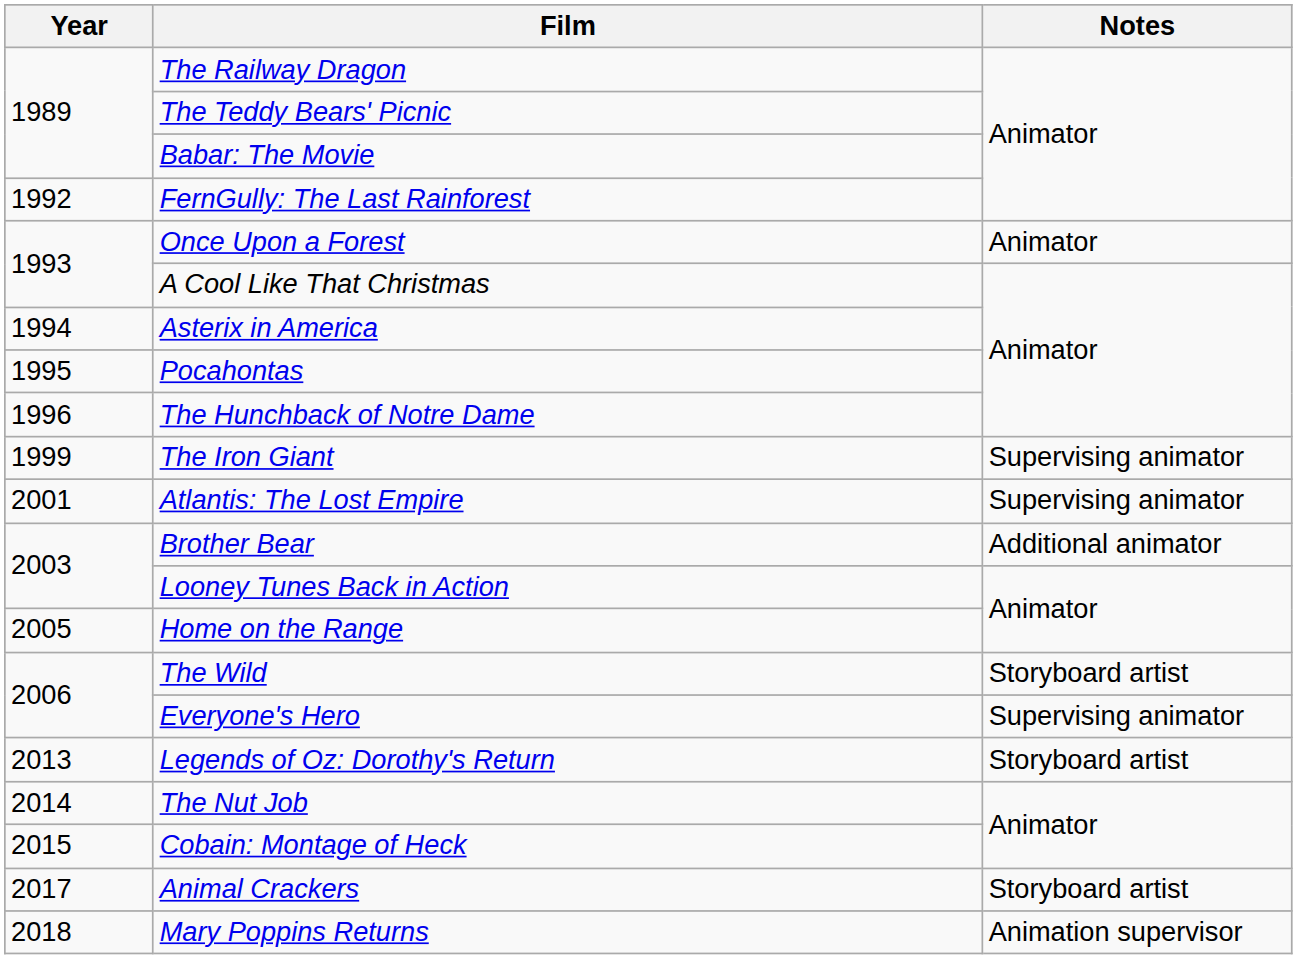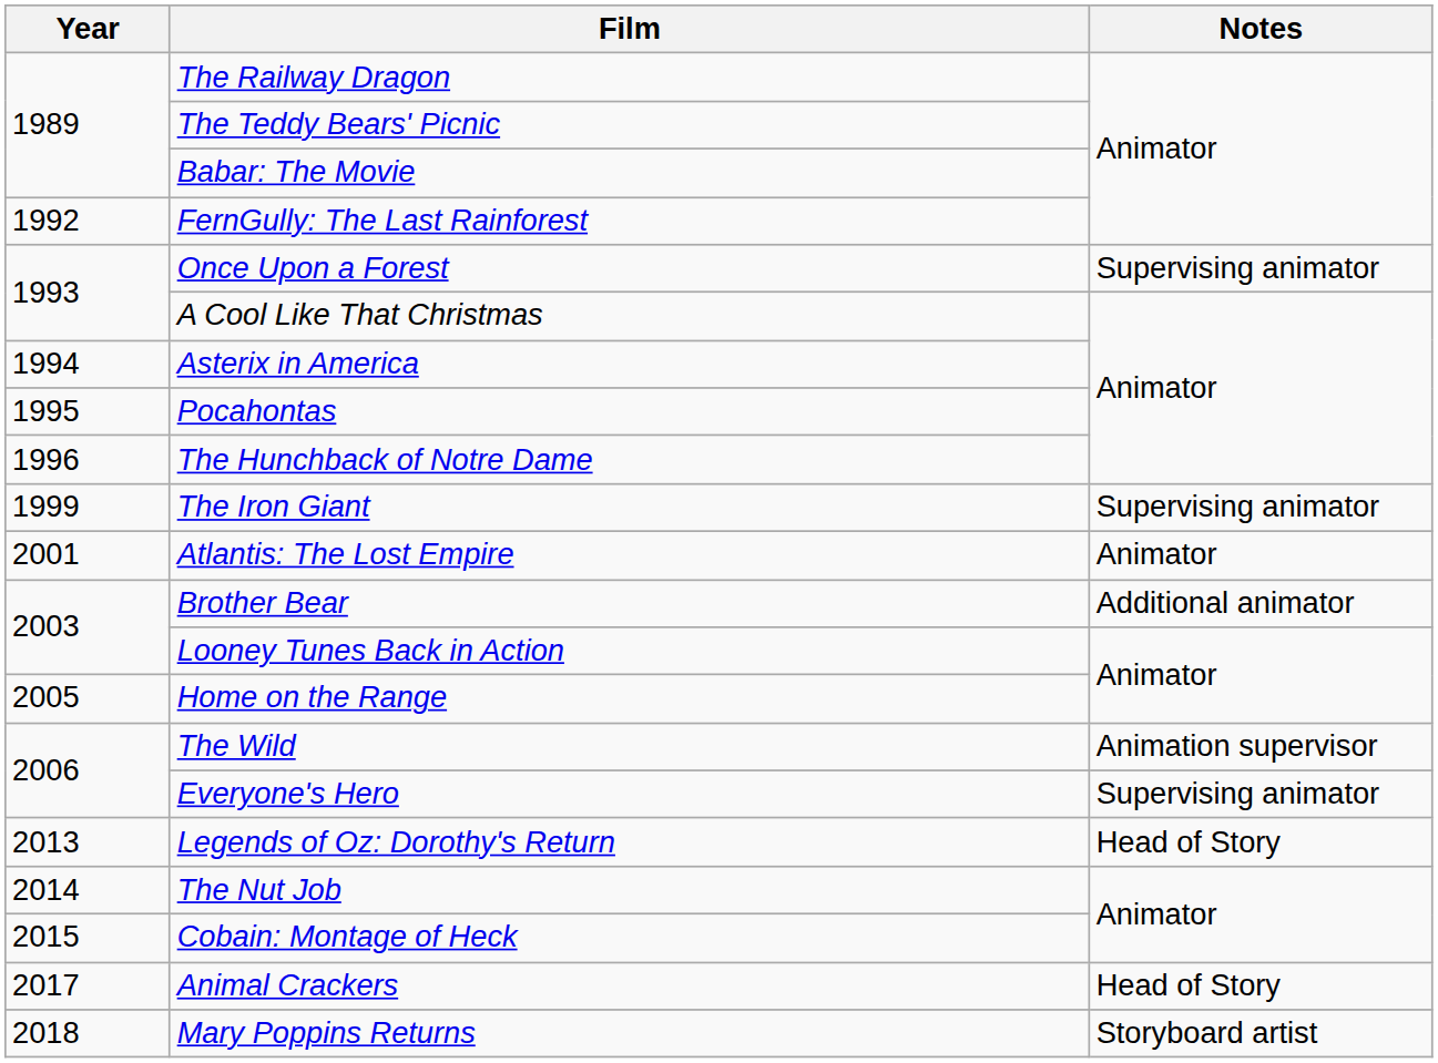Once Upon a Forest | Notes: Animator -> Supervising animator
Atlantis: The Lost Empire | Notes: Supervising animator -> Animator
The Wild | Notes: Storyboard artist -> Animation supervisor
Legends of Oz: Dorothy's Return | Notes: Storyboard artist -> Head of Story
Animal Crackers | Notes: Storyboard artist -> Head of Story
Mary Poppins Returns | Notes: Animation supervisor -> Storyboard artist
